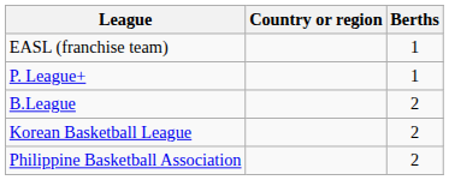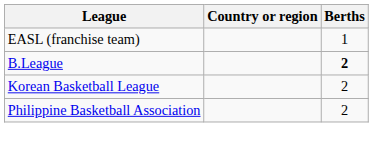- row: P. League+ | 1
B.League | Berths: normal -> bold
